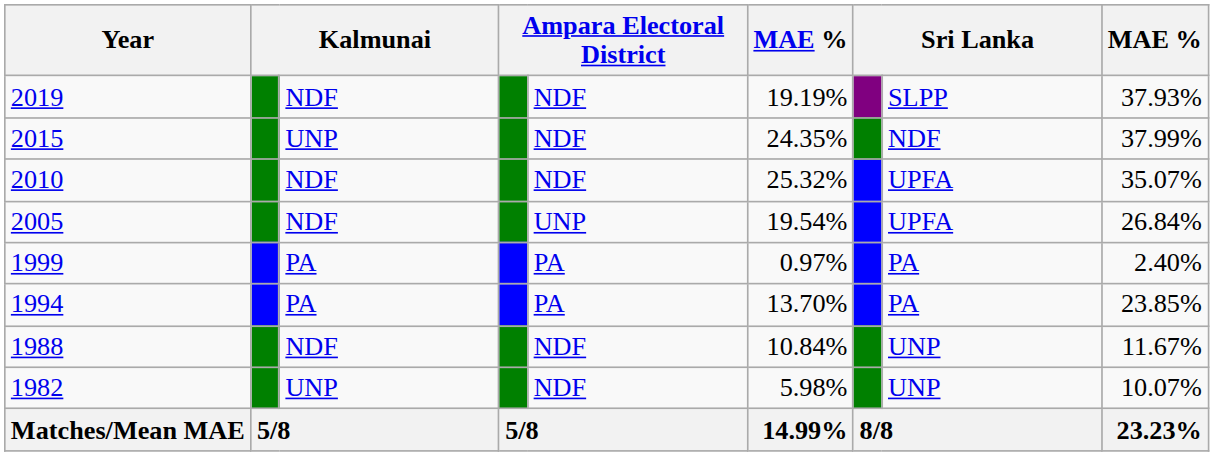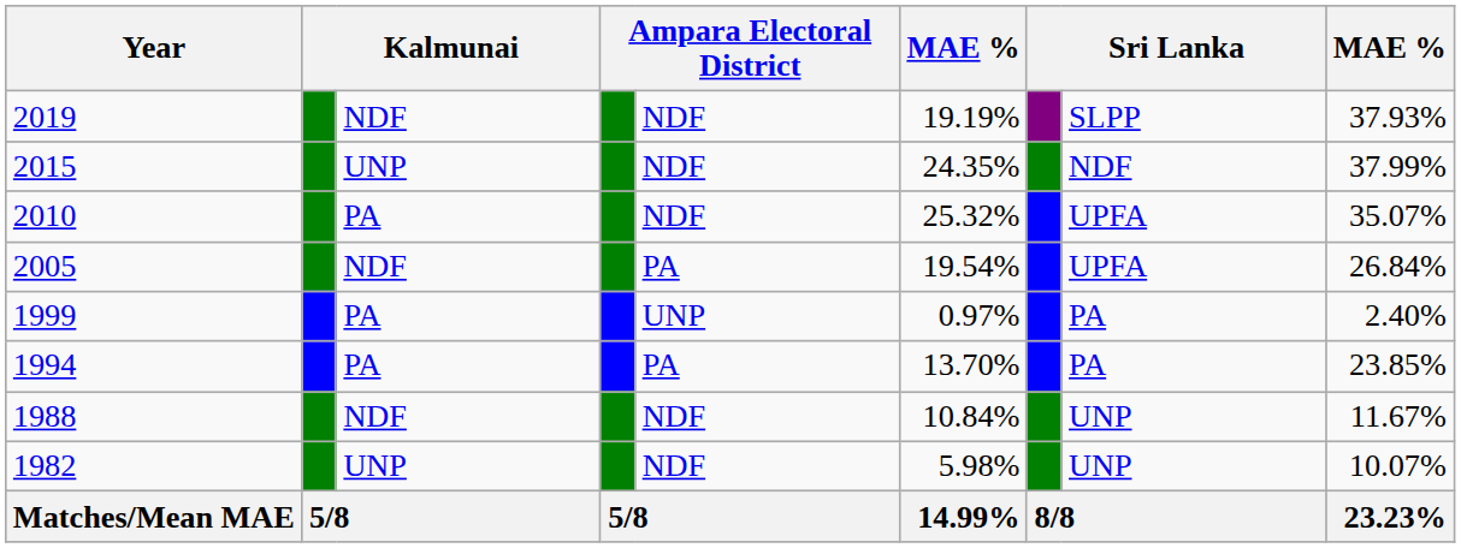2010 | column 3: NDF -> PA
2005 | column 5: UNP -> PA
1999 | column 5: PA -> UNP
